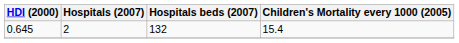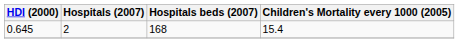0.645 | Hospitals beds (2007): 132 -> 168
